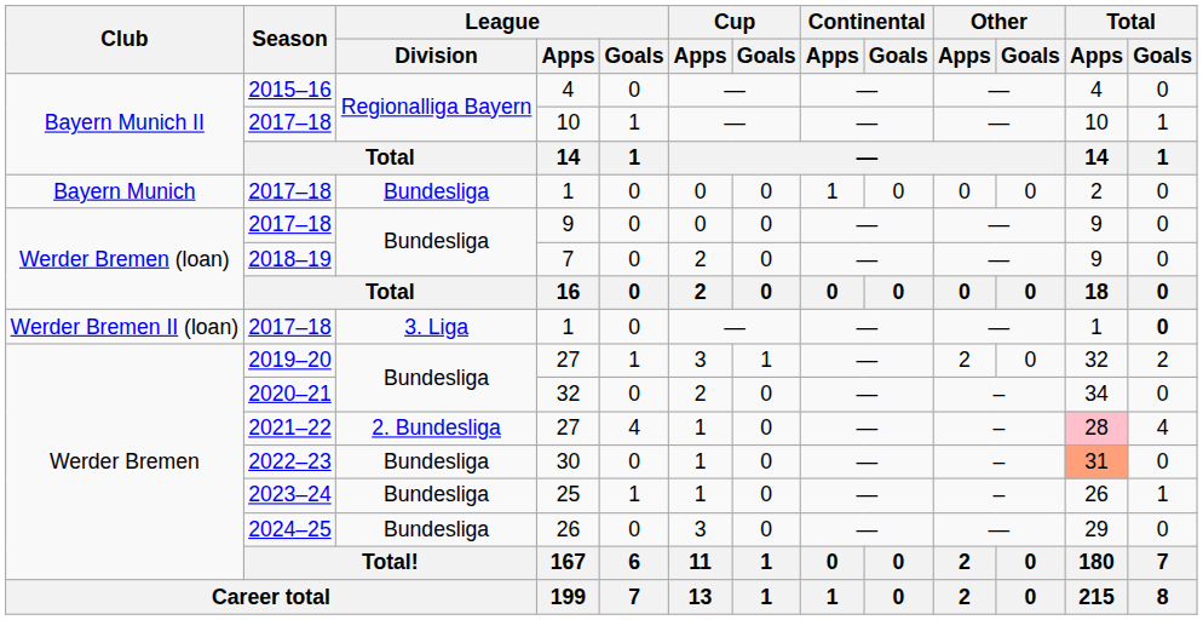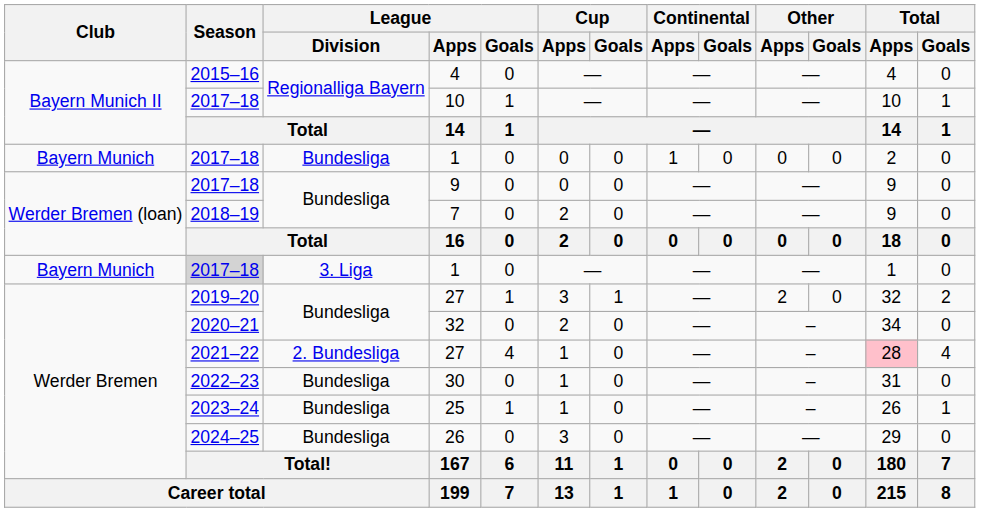3. Liga / 1 | Club: Werder Bremen II (loan) -> Bayern Munich
3. Liga / 1 | Season: no background -> lightgrey background
3. Liga / 1 | Total / Goals: bold -> normal
30 | Total / Apps: lightsalmon background -> no background
